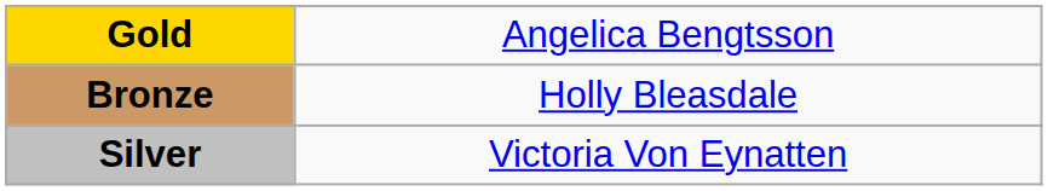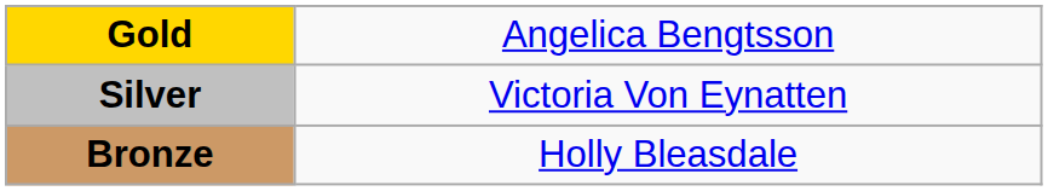rows swapped: Silver <-> Bronze
